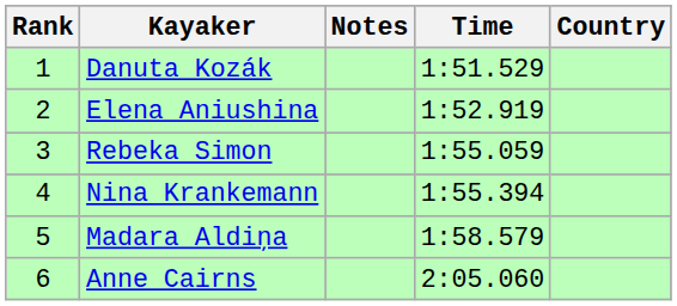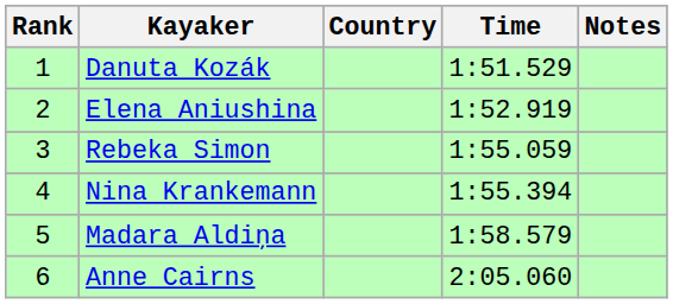columns swapped: Country <-> Notes
